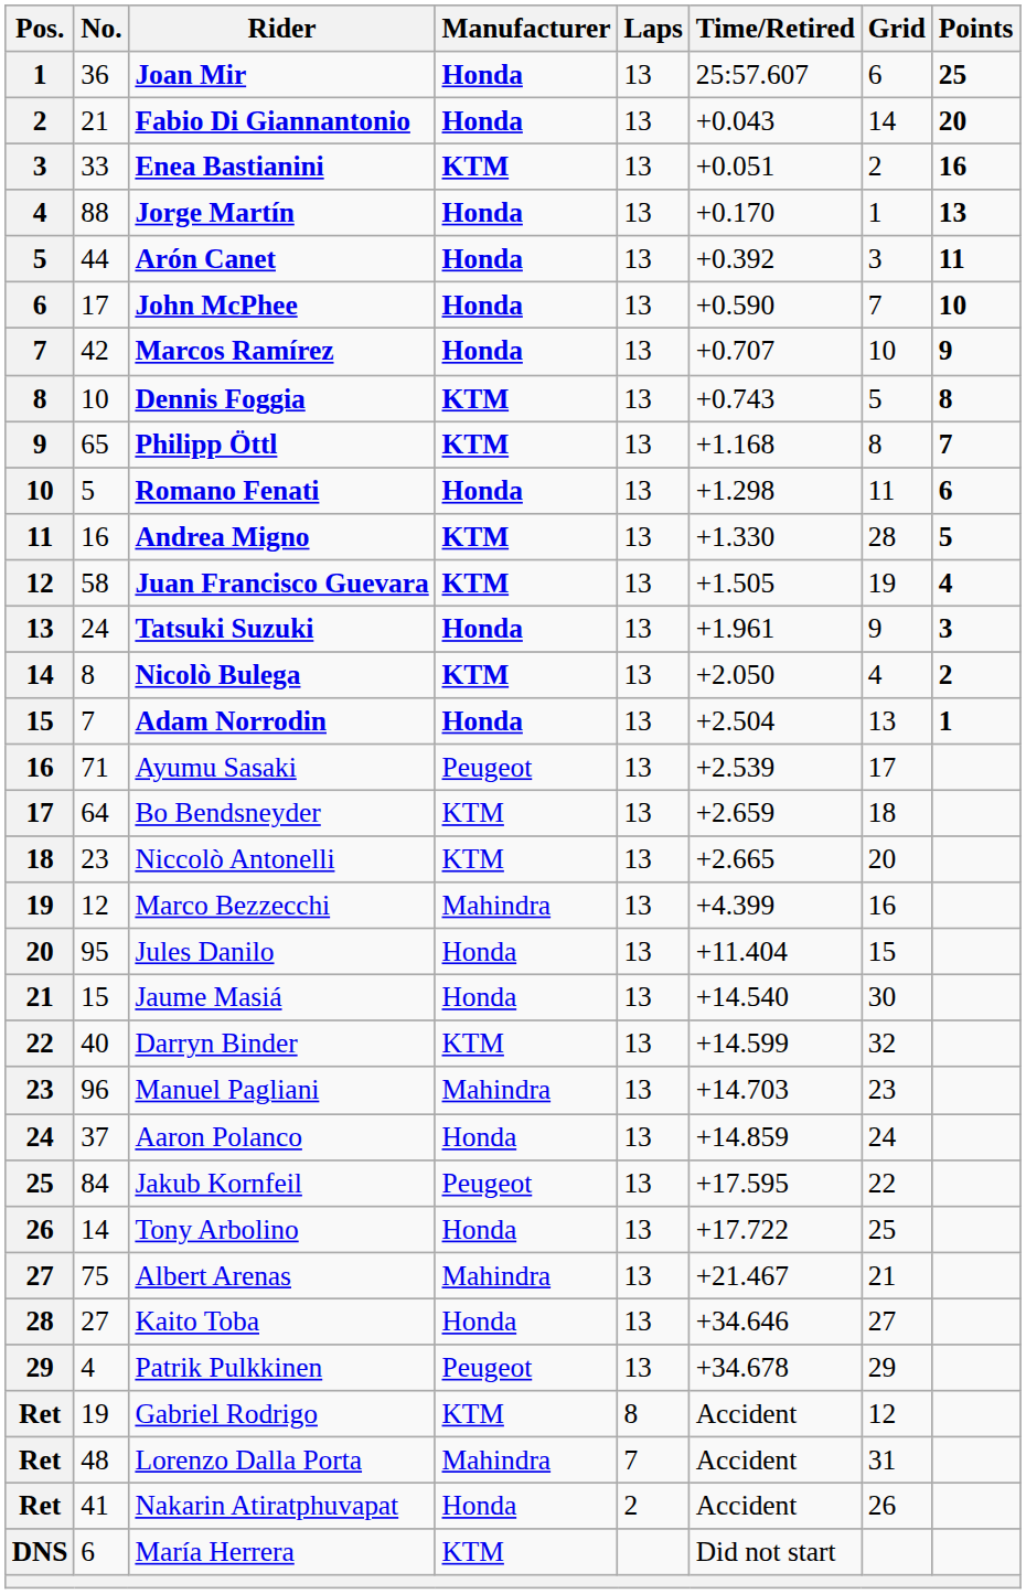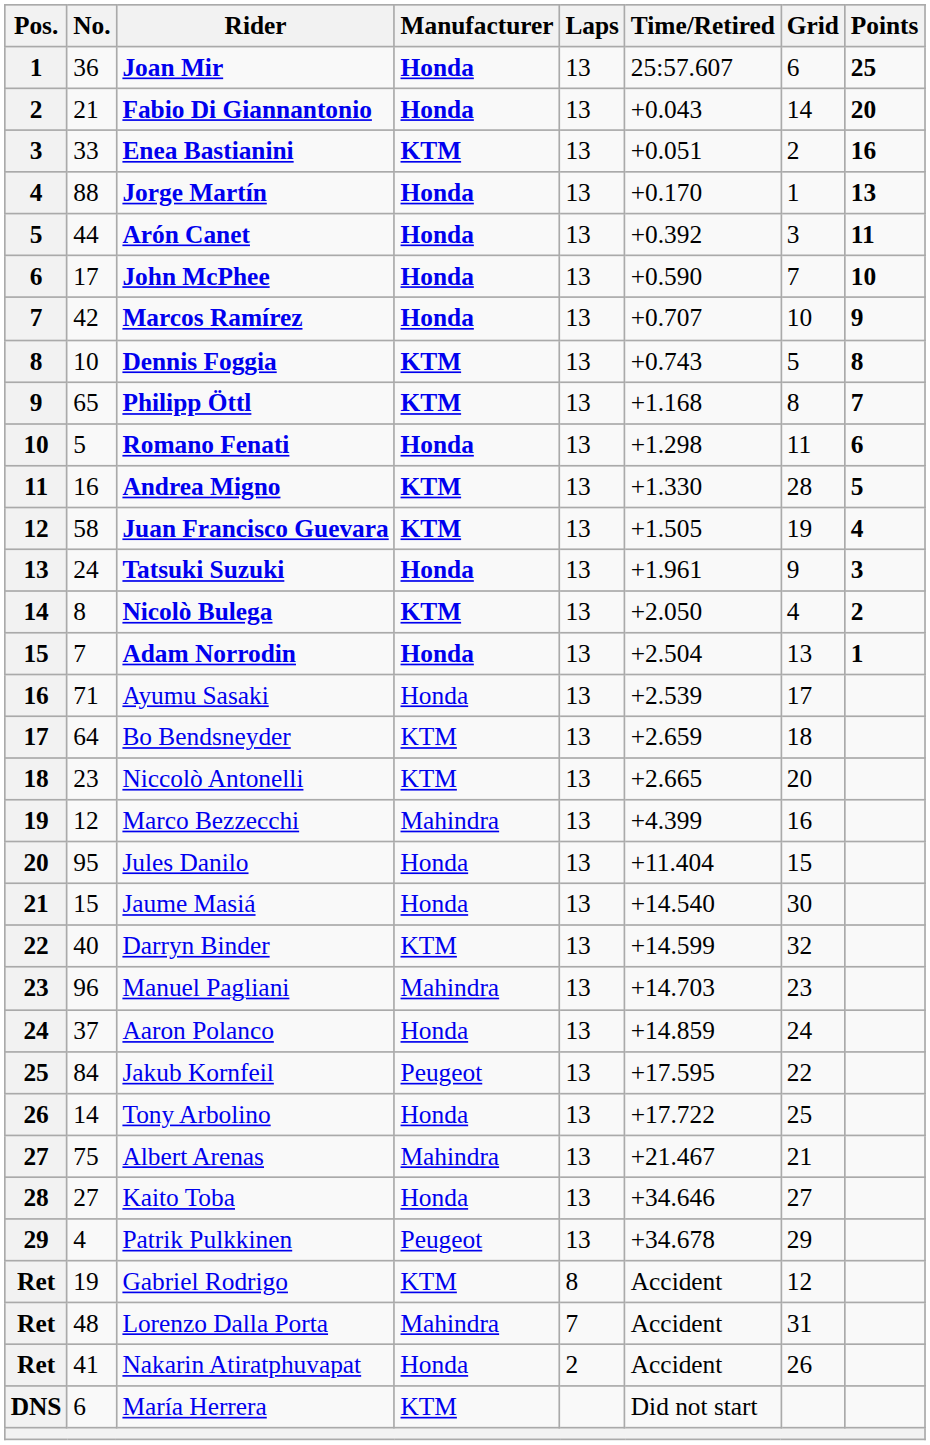Ayumu Sasaki | Manufacturer: Peugeot -> Honda
